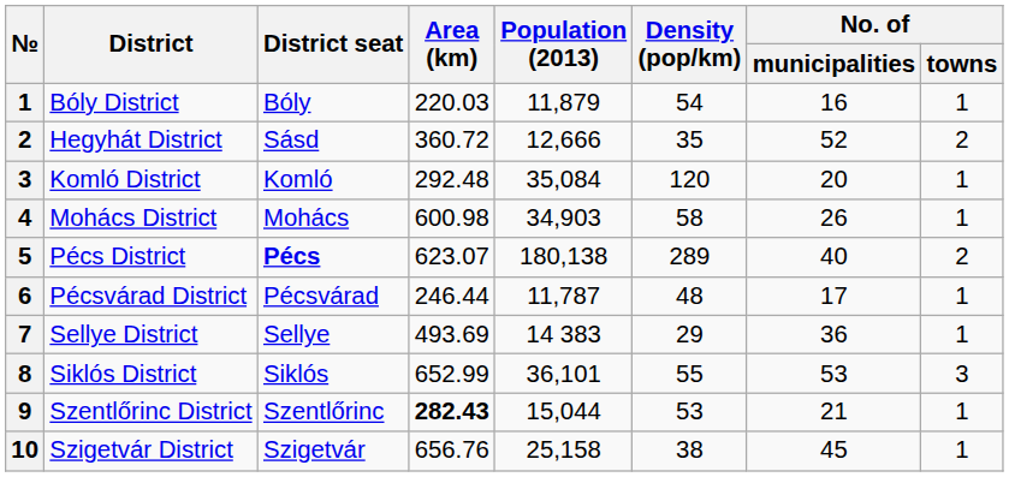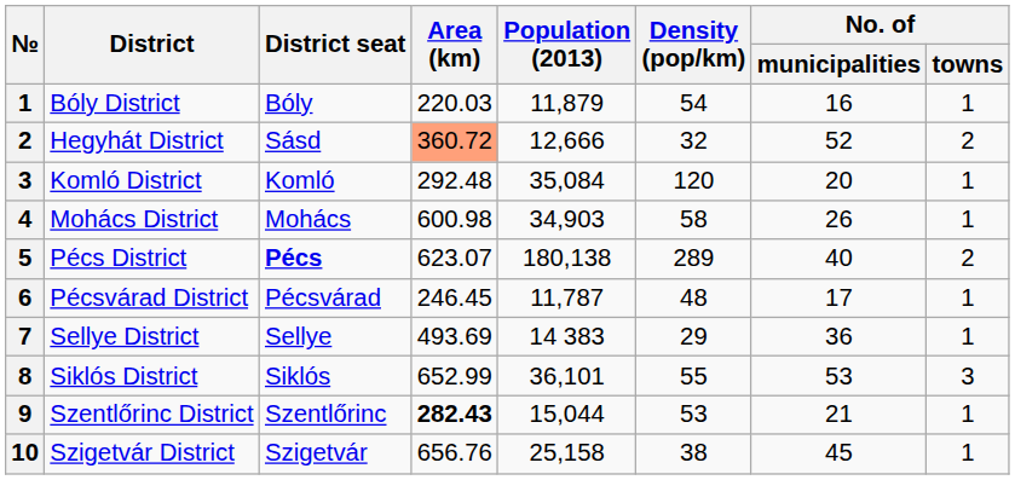Hegyhát District | Area (km): no background -> lightsalmon background
Hegyhát District | Density (pop/km): 35 -> 32
Pécsvárad District | Area (km): 246.44 -> 246.45
